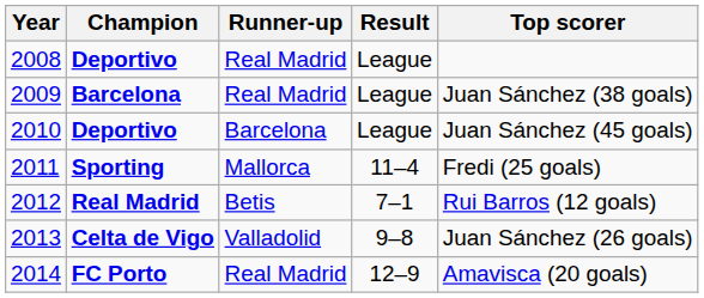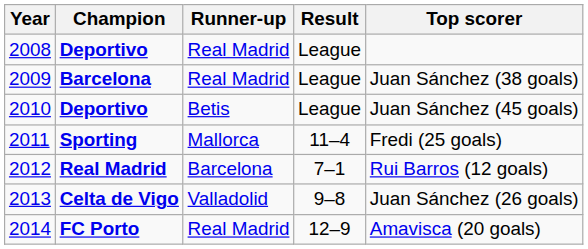2010 | Runner-up: Barcelona -> Betis
2012 | Runner-up: Betis -> Barcelona
